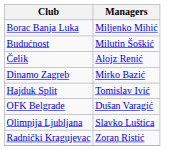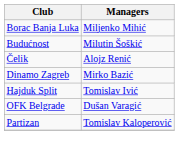- row: Olimpija Ljubljana | Slavko Luštica
+ row: Partizan | Tomislav Kaloperović
- row: Radnički Kragujevac | Zoran Ristić
